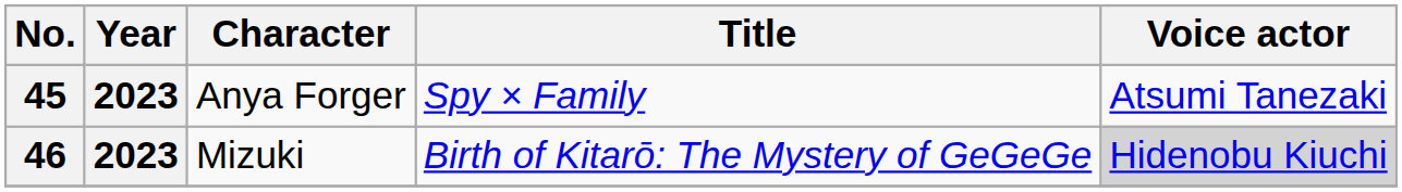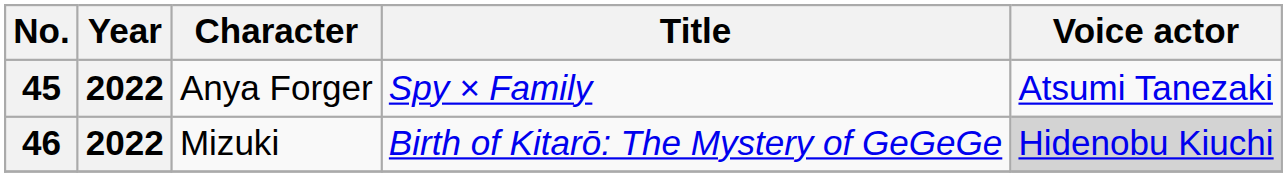45 | Year: 2023 -> 2022
46 | Year: 2023 -> 2022
